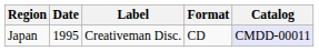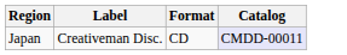- column: Date | 1995
